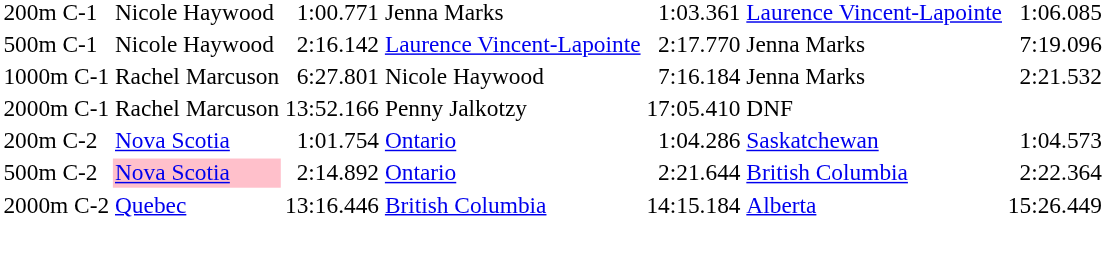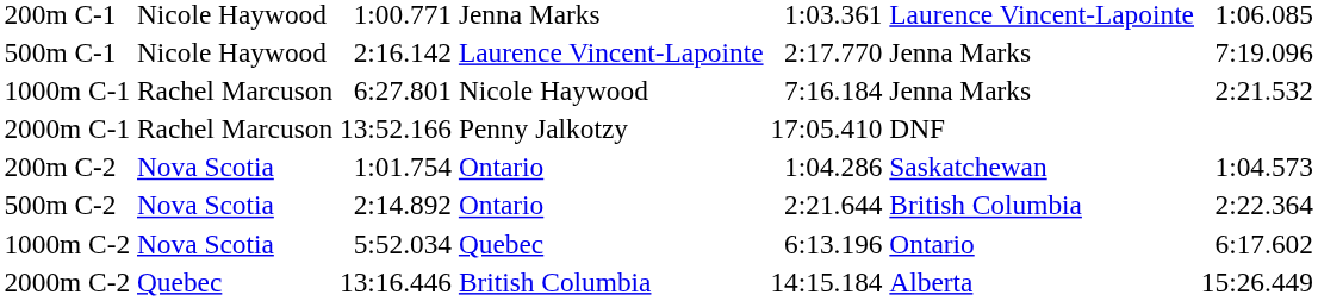500m C-2 | column 2: pink background -> no background
+ row: 1000m C-2 | Nova Scotia | 5:52.034 | Quebec | 6:13.196 | Ontario | 6:17.602
